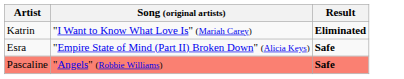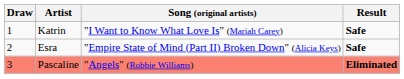+ column: Draw | 1 | 2 | 3
Katrin | Result: Eliminated -> Safe
Pascaline | Result: Safe -> Eliminated
